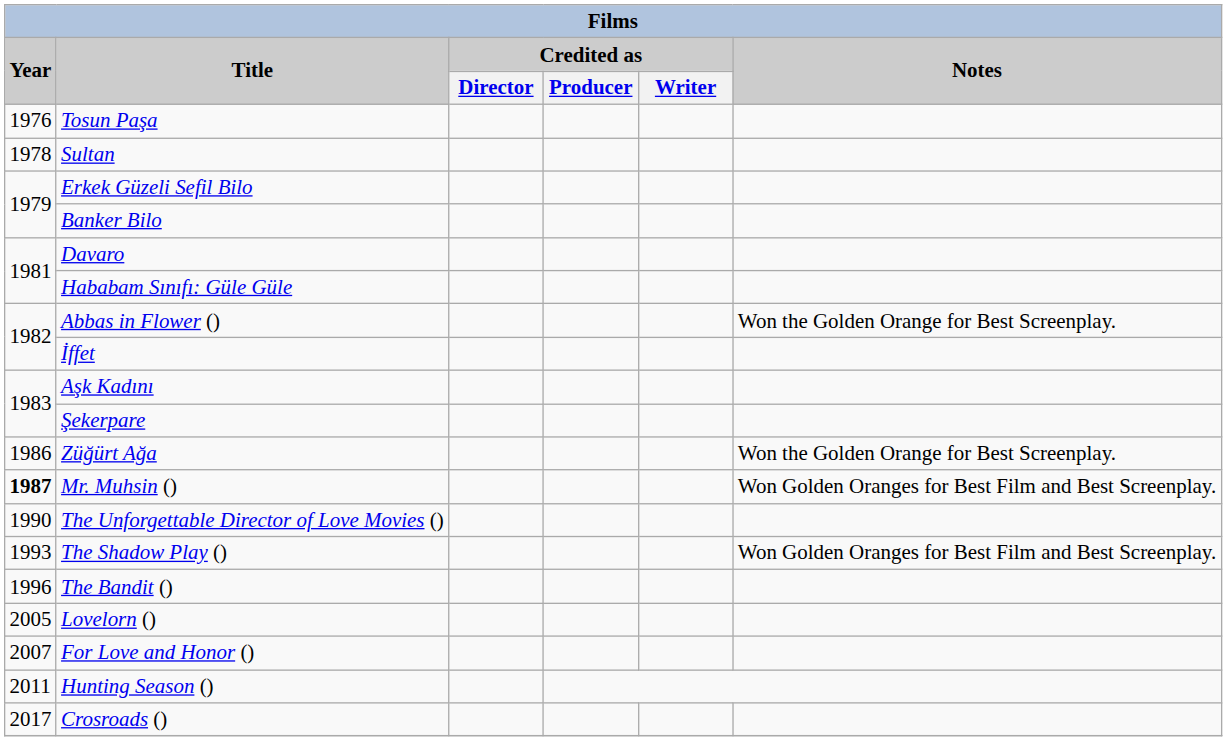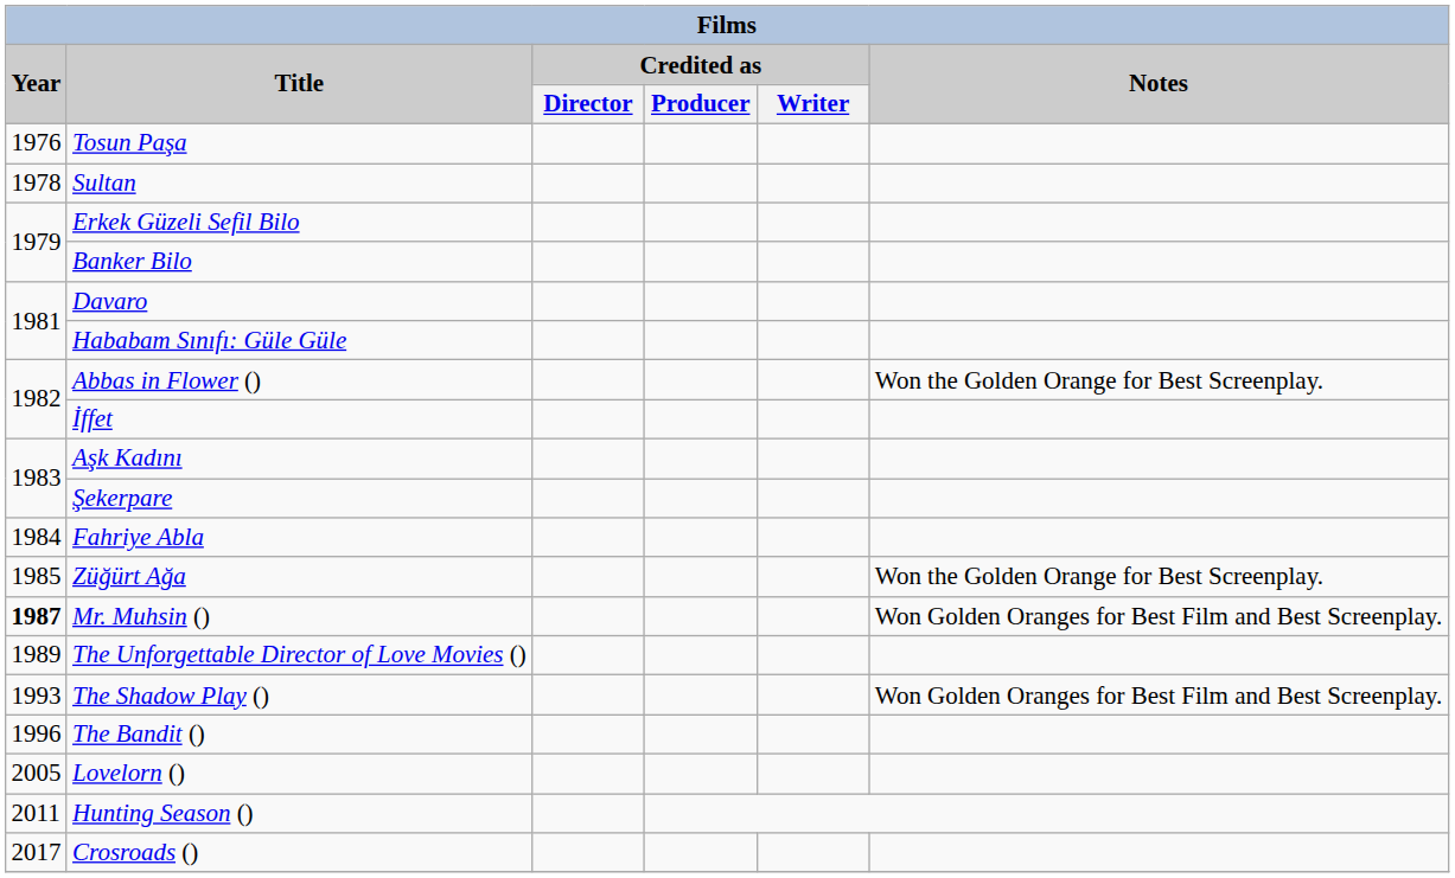+ row: 1984 | Fahriye Abla
Züğürt Ağa | Year: 1986 -> 1985
The Unforgettable Director of Love Movies () | Year: 1990 -> 1989
- row: 2007 | For Love and Honor ()
